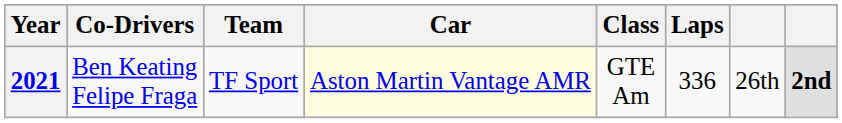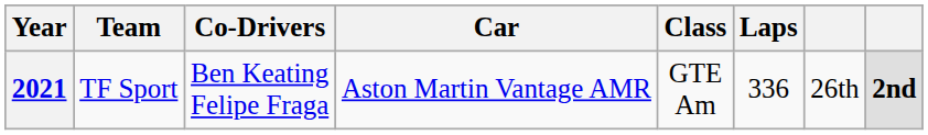columns swapped: Team <-> Co-Drivers
2021 | Car: lightyellow background -> no background
